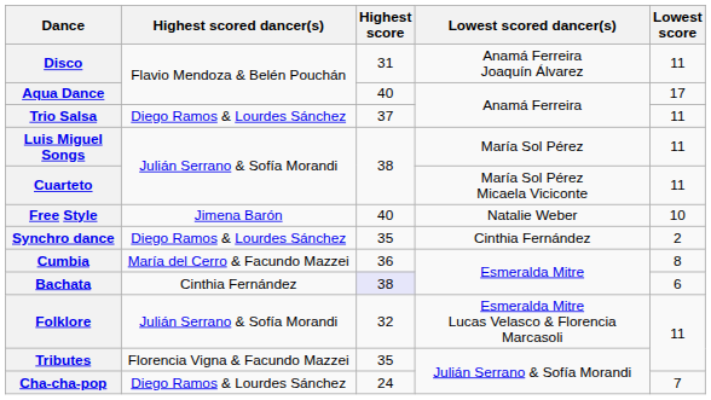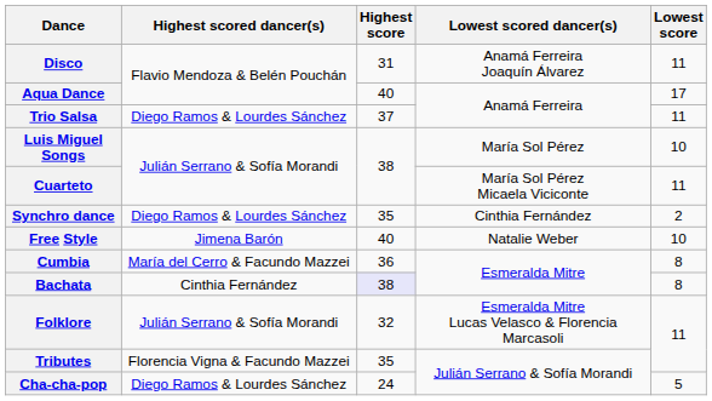Luis Miguel Songs | Lowest score: 11 -> 10
rows swapped: Free Style <-> Synchro dance
Bachata | Lowest score: 6 -> 8
Cha-cha-pop | Lowest score: 7 -> 5
